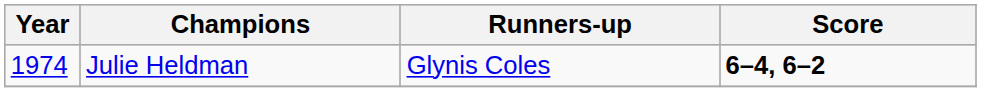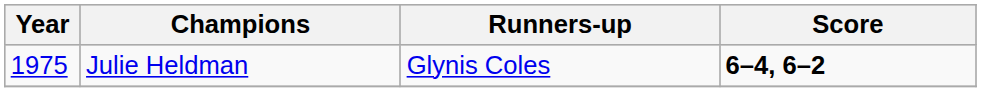Julie Heldman | Year: 1974 -> 1975
